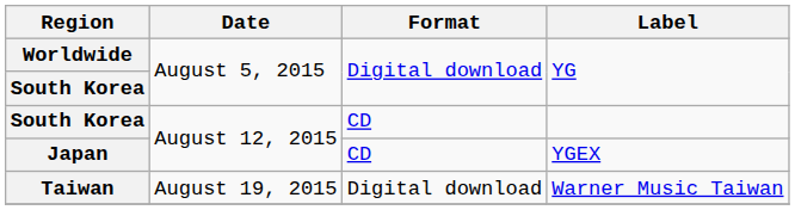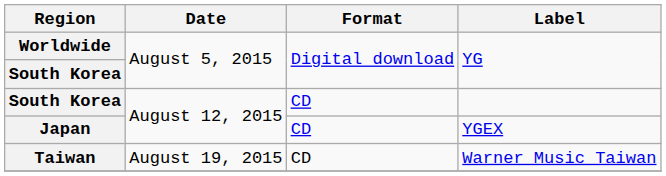Taiwan | Format: Digital download -> CD
